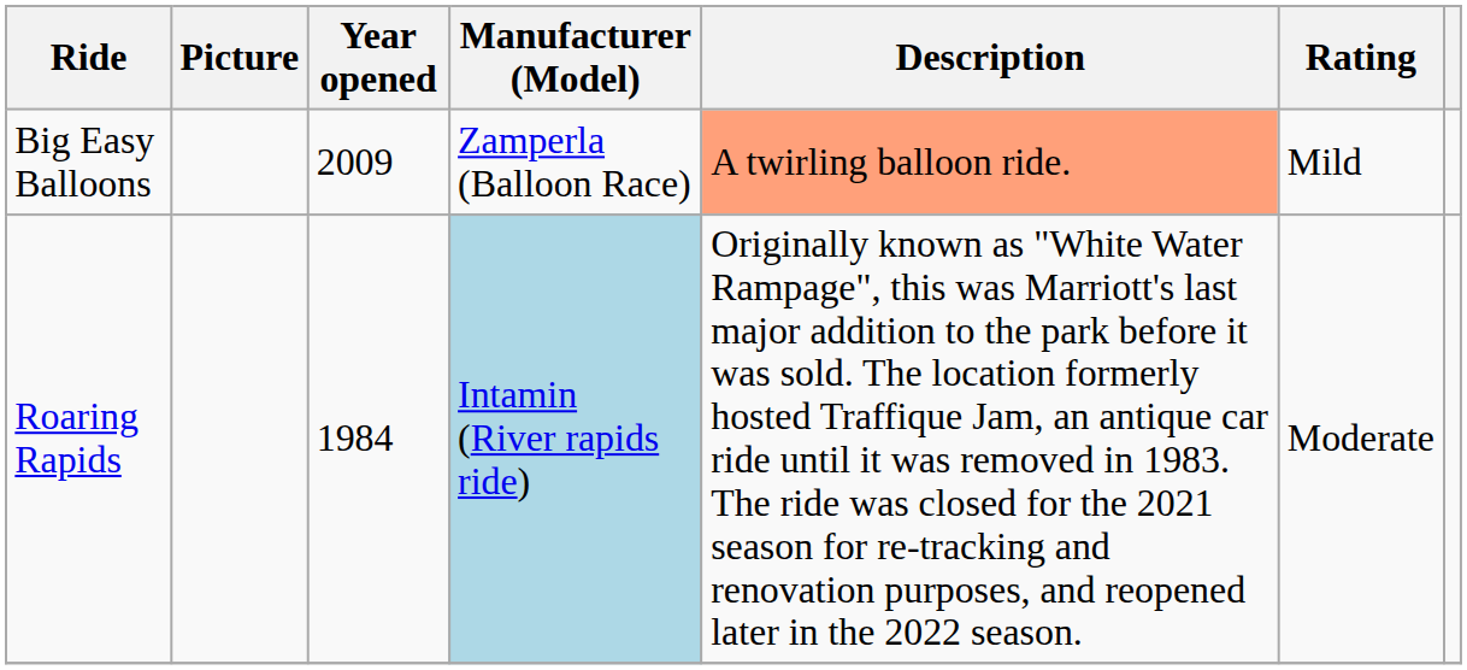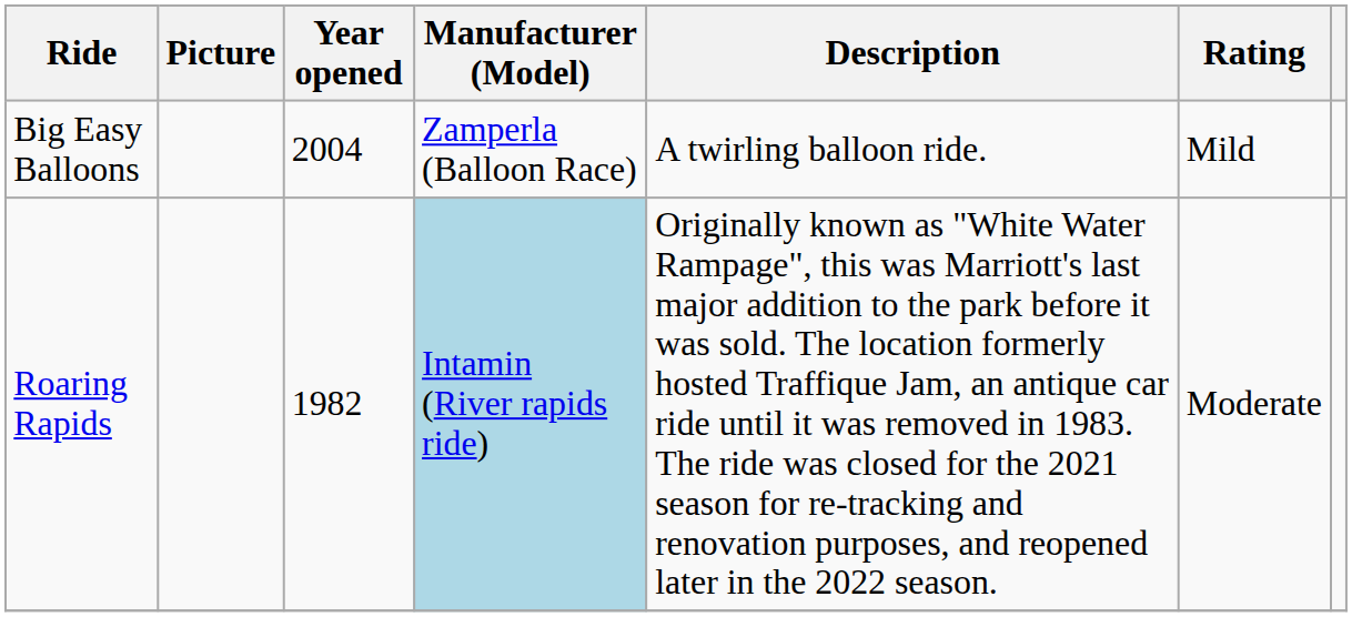Big Easy Balloons | Year opened: 2009 -> 2004
Big Easy Balloons | Description: lightsalmon background -> no background
Roaring Rapids | Year opened: 1984 -> 1982
